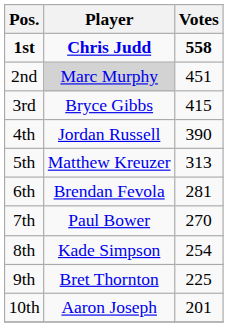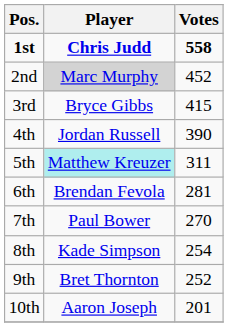2nd | Votes: 451 -> 452
5th | Player: no background -> paleturquoise background
5th | Votes: 313 -> 311
9th | Votes: 225 -> 252
